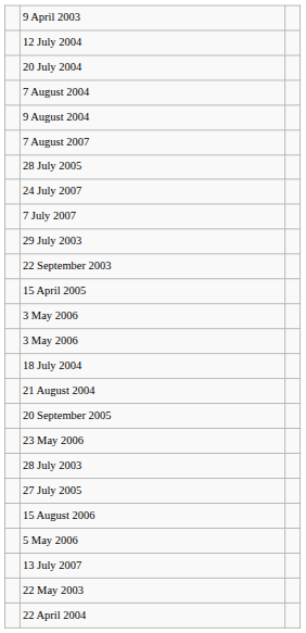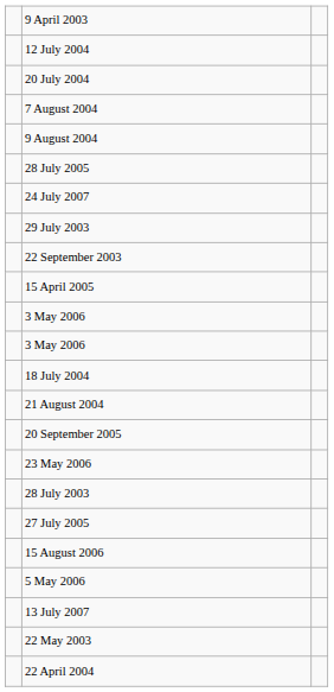- row: 7 August 2007
- row: 7 July 2007
